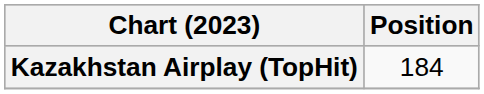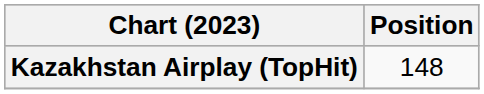Kazakhstan Airplay (TopHit) | Position: 184 -> 148
